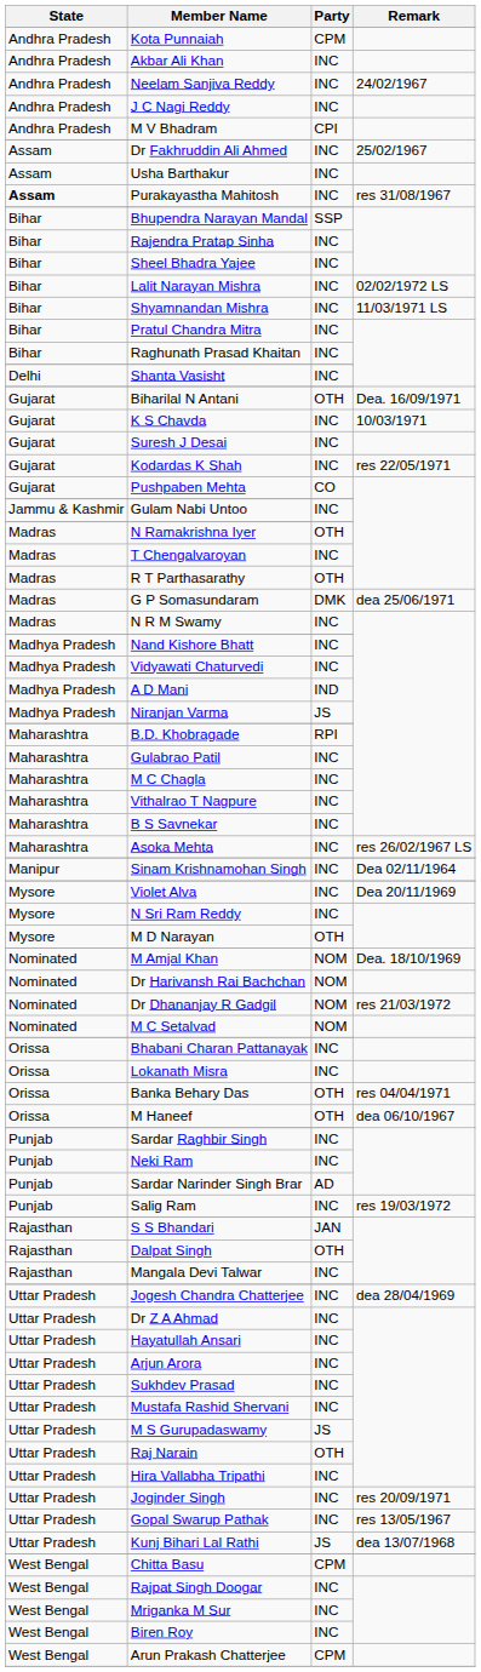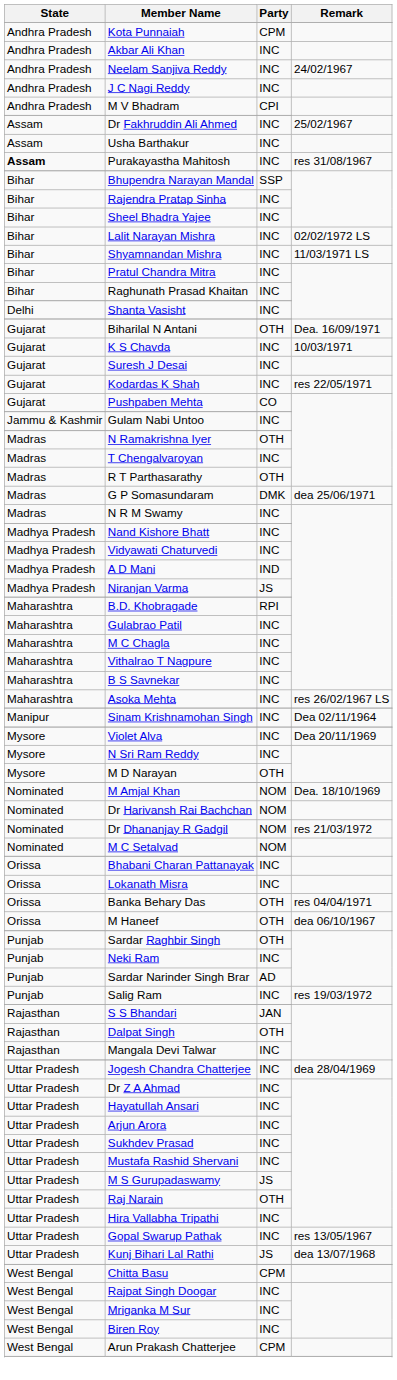Sardar Raghbir Singh | Party: INC -> OTH
- row: Uttar Pradesh | Joginder Singh | INC | res 20/09/1971
